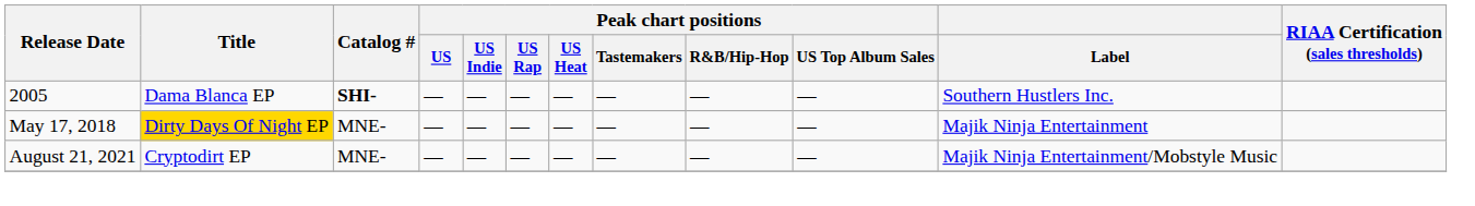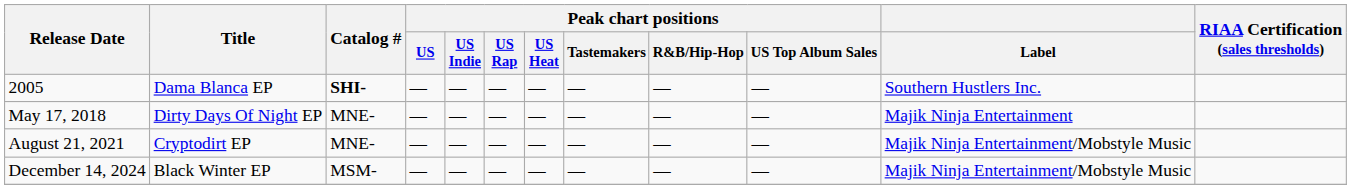May 17, 2018 | Title: gold background -> no background
+ row: December 14, 2024 | Black Winter EP | MSM- | — | — | — | — | — | — | — | Majik Ninja Entertainment/Mobstyle Music
